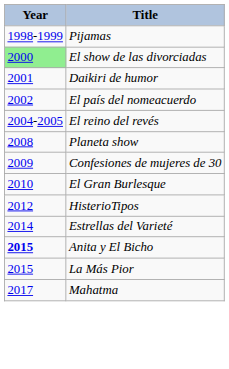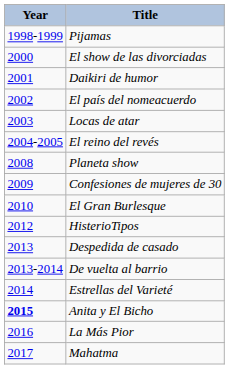El show de las divorciadas | Year: lightgreen background -> no background
+ row: 2003 | Locas de atar
+ row: 2013 | Despedida de casado
+ row: 2013-2014 | De vuelta al barrio
La Más Pior | Year: 2015 -> 2016
